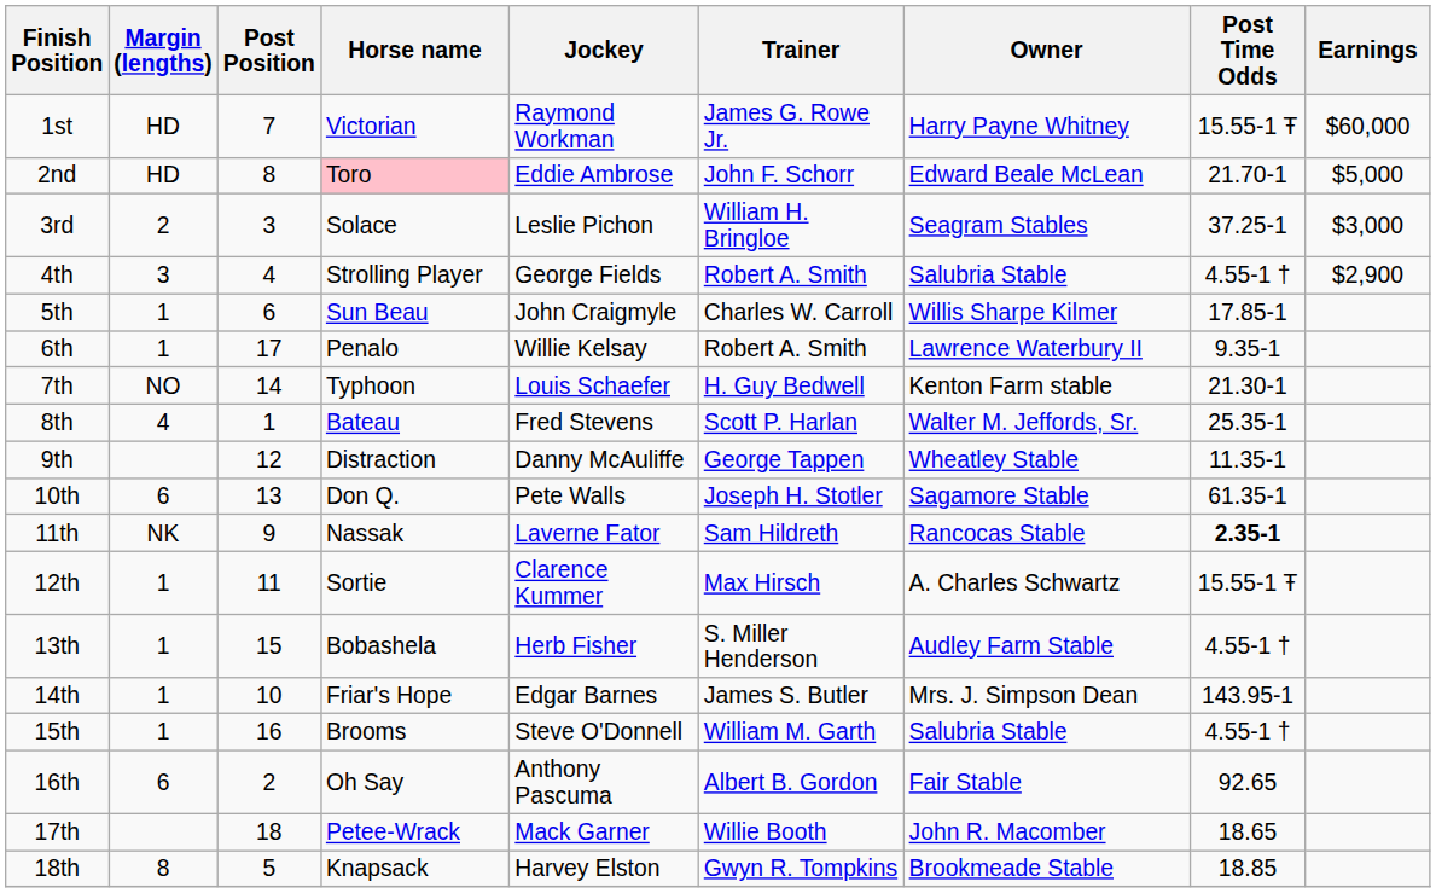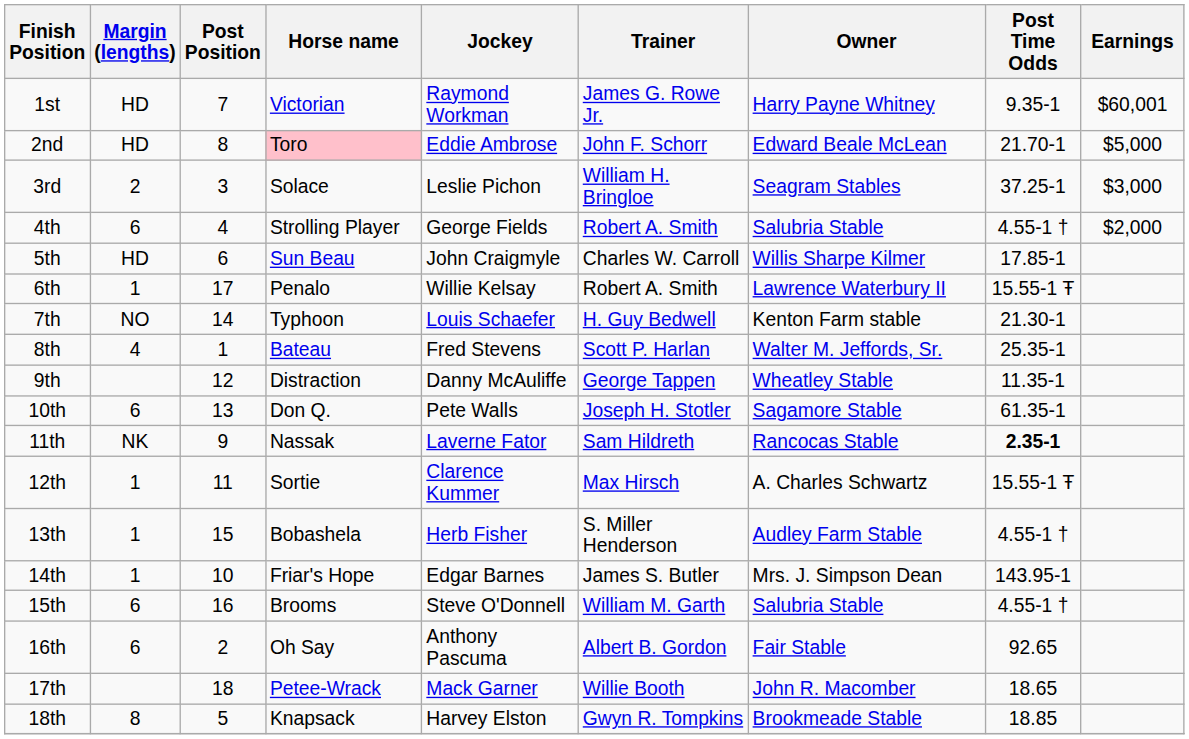1st | Post Time Odds: 15.55-1 Ŧ -> 9.35-1
1st | Earnings: $60,000 -> $60,001
4th | Margin (lengths): 3 -> 6
4th | Earnings: $2,900 -> $2,000
5th | Margin (lengths): 1 -> HD
6th | Post Time Odds: 9.35-1 -> 15.55-1 Ŧ
15th | Margin (lengths): 1 -> 6
